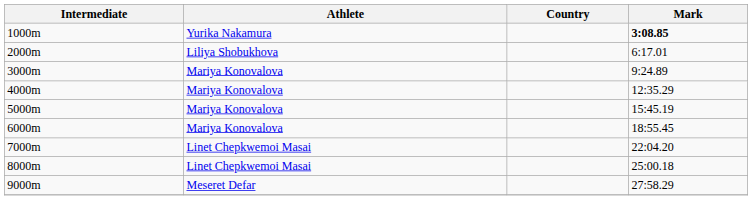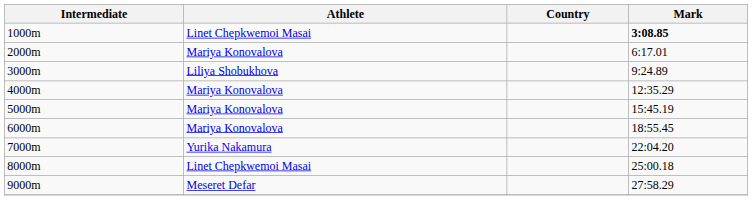1000m | Athlete: Yurika Nakamura -> Linet Chepkwemoi Masai
2000m | Athlete: Liliya Shobukhova -> Mariya Konovalova
3000m | Athlete: Mariya Konovalova -> Liliya Shobukhova
7000m | Athlete: Linet Chepkwemoi Masai -> Yurika Nakamura
